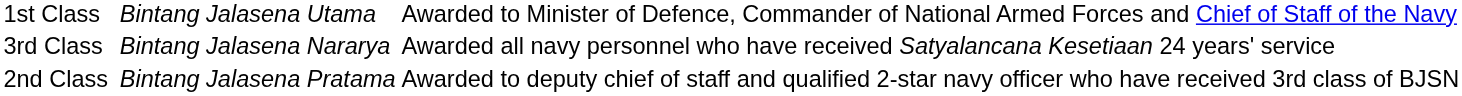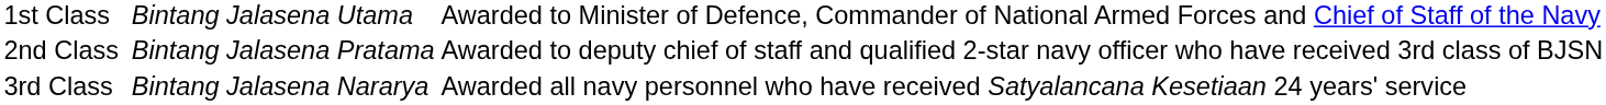rows swapped: 2nd Class <-> 3rd Class
